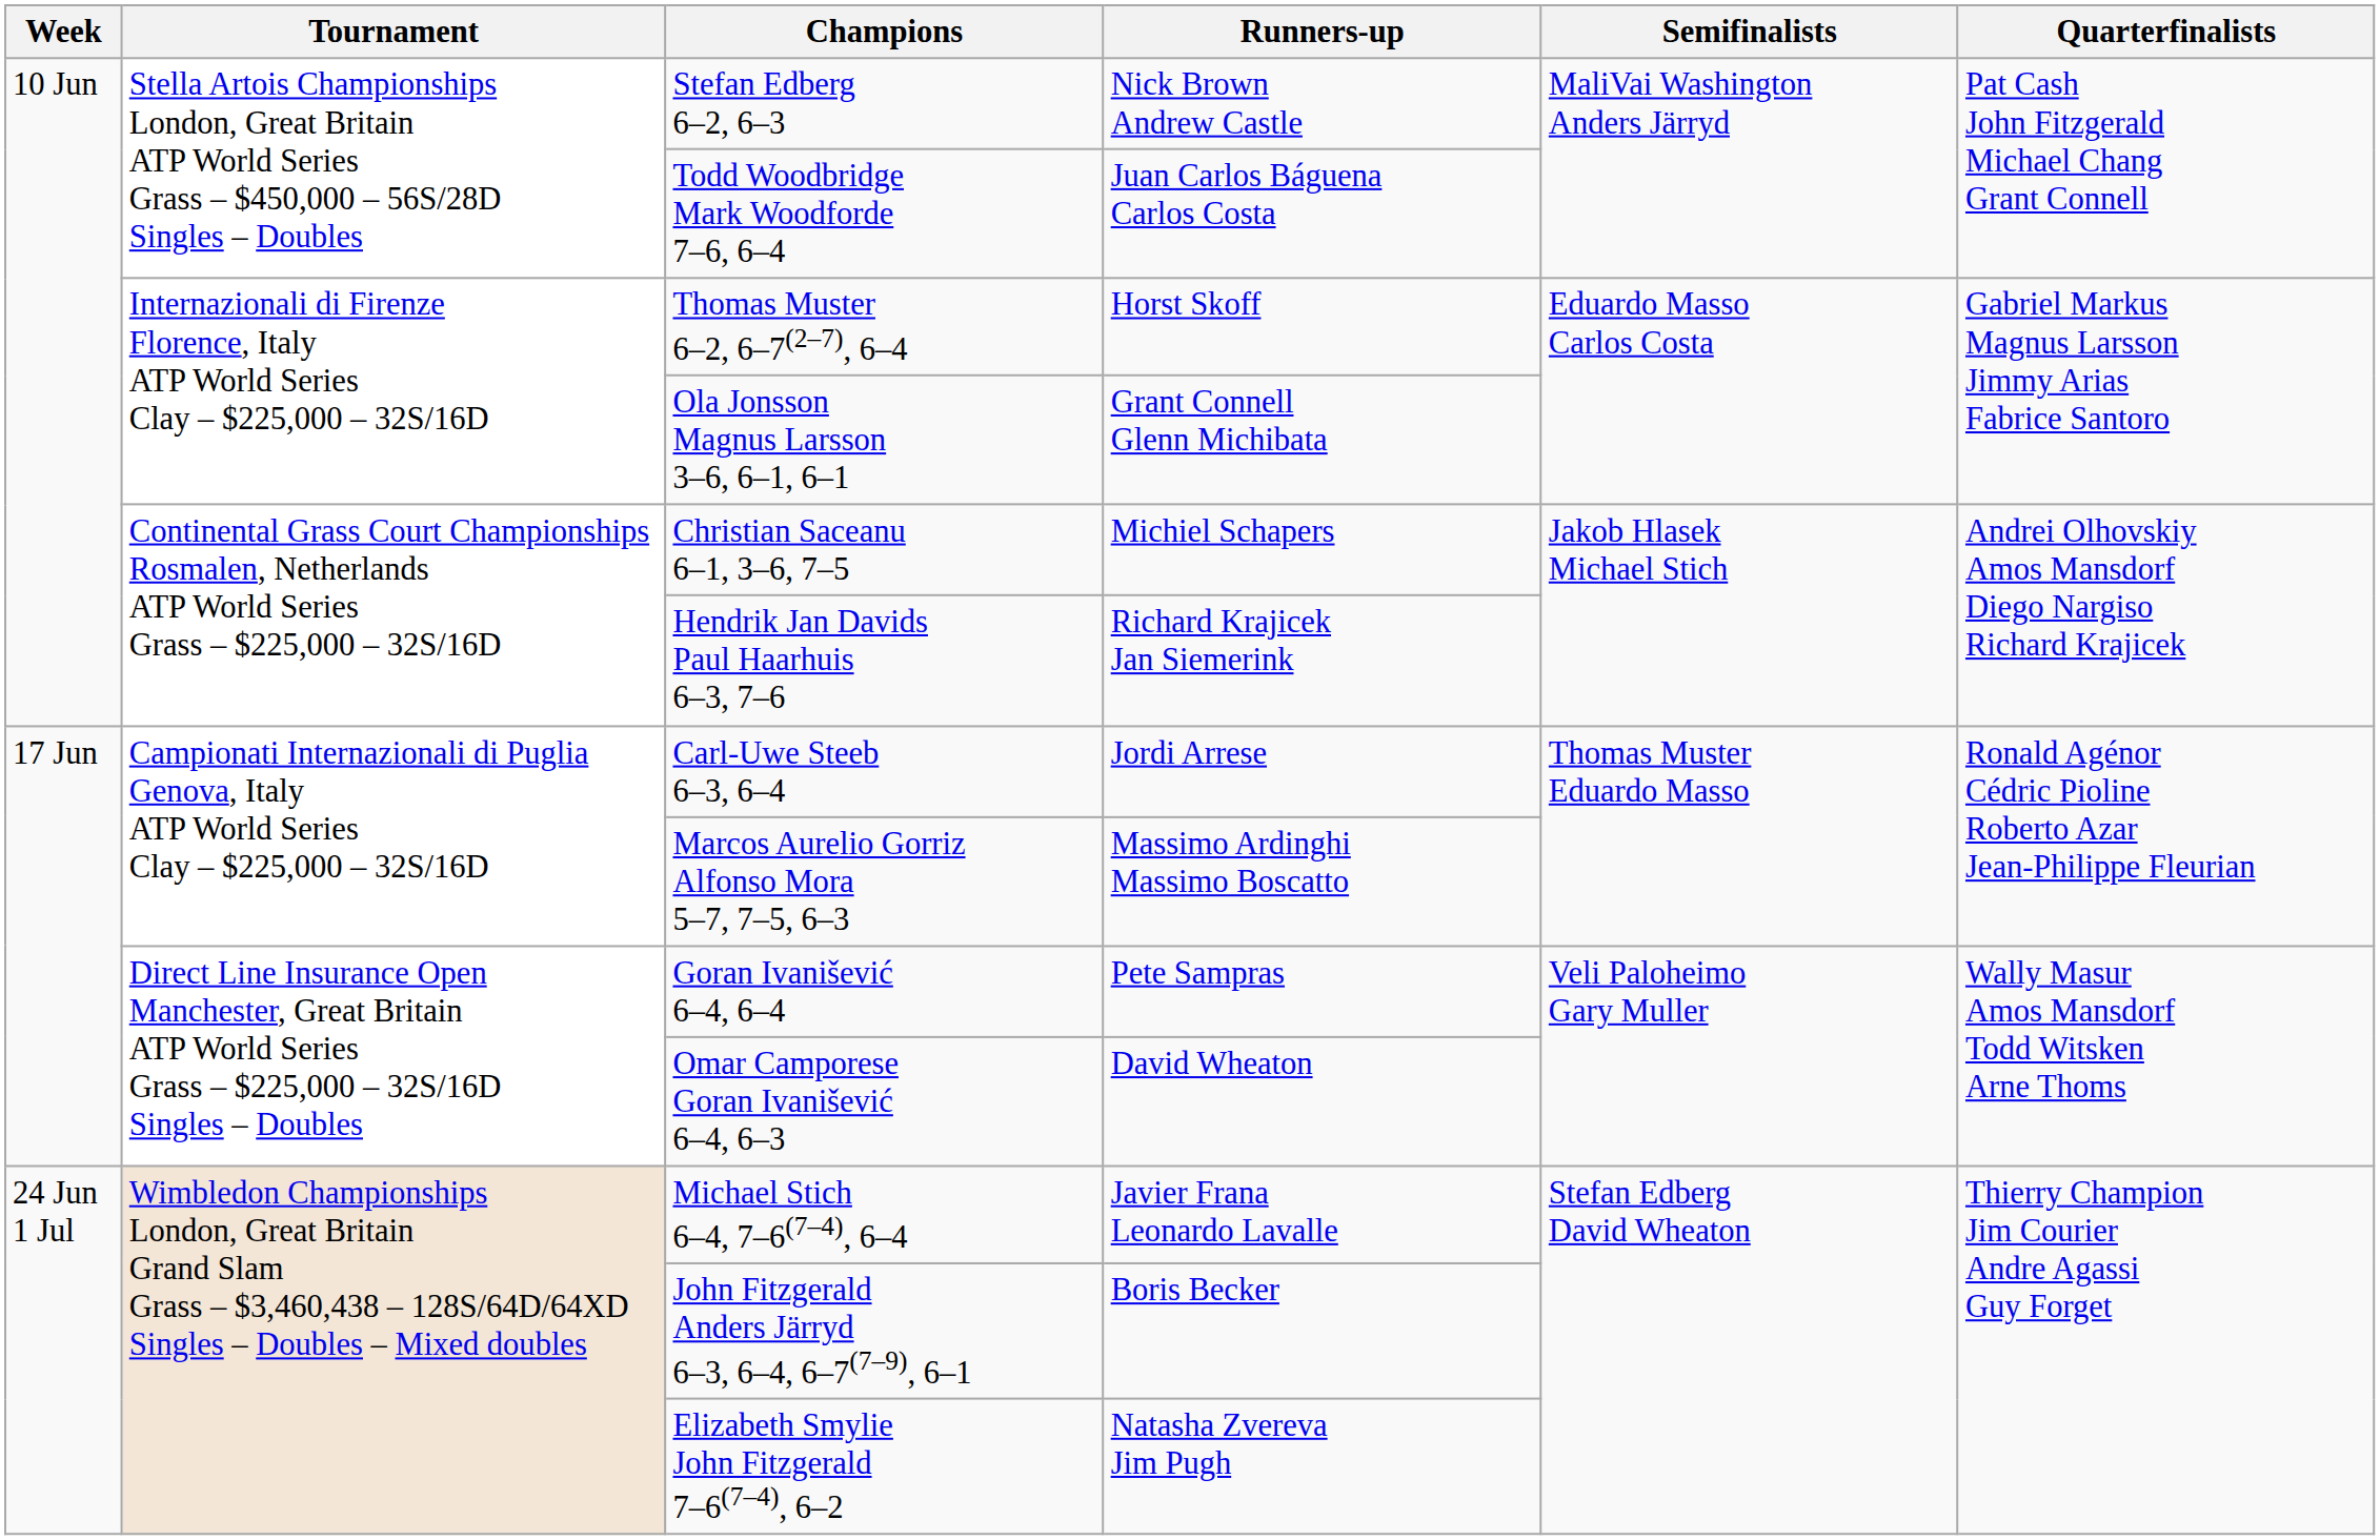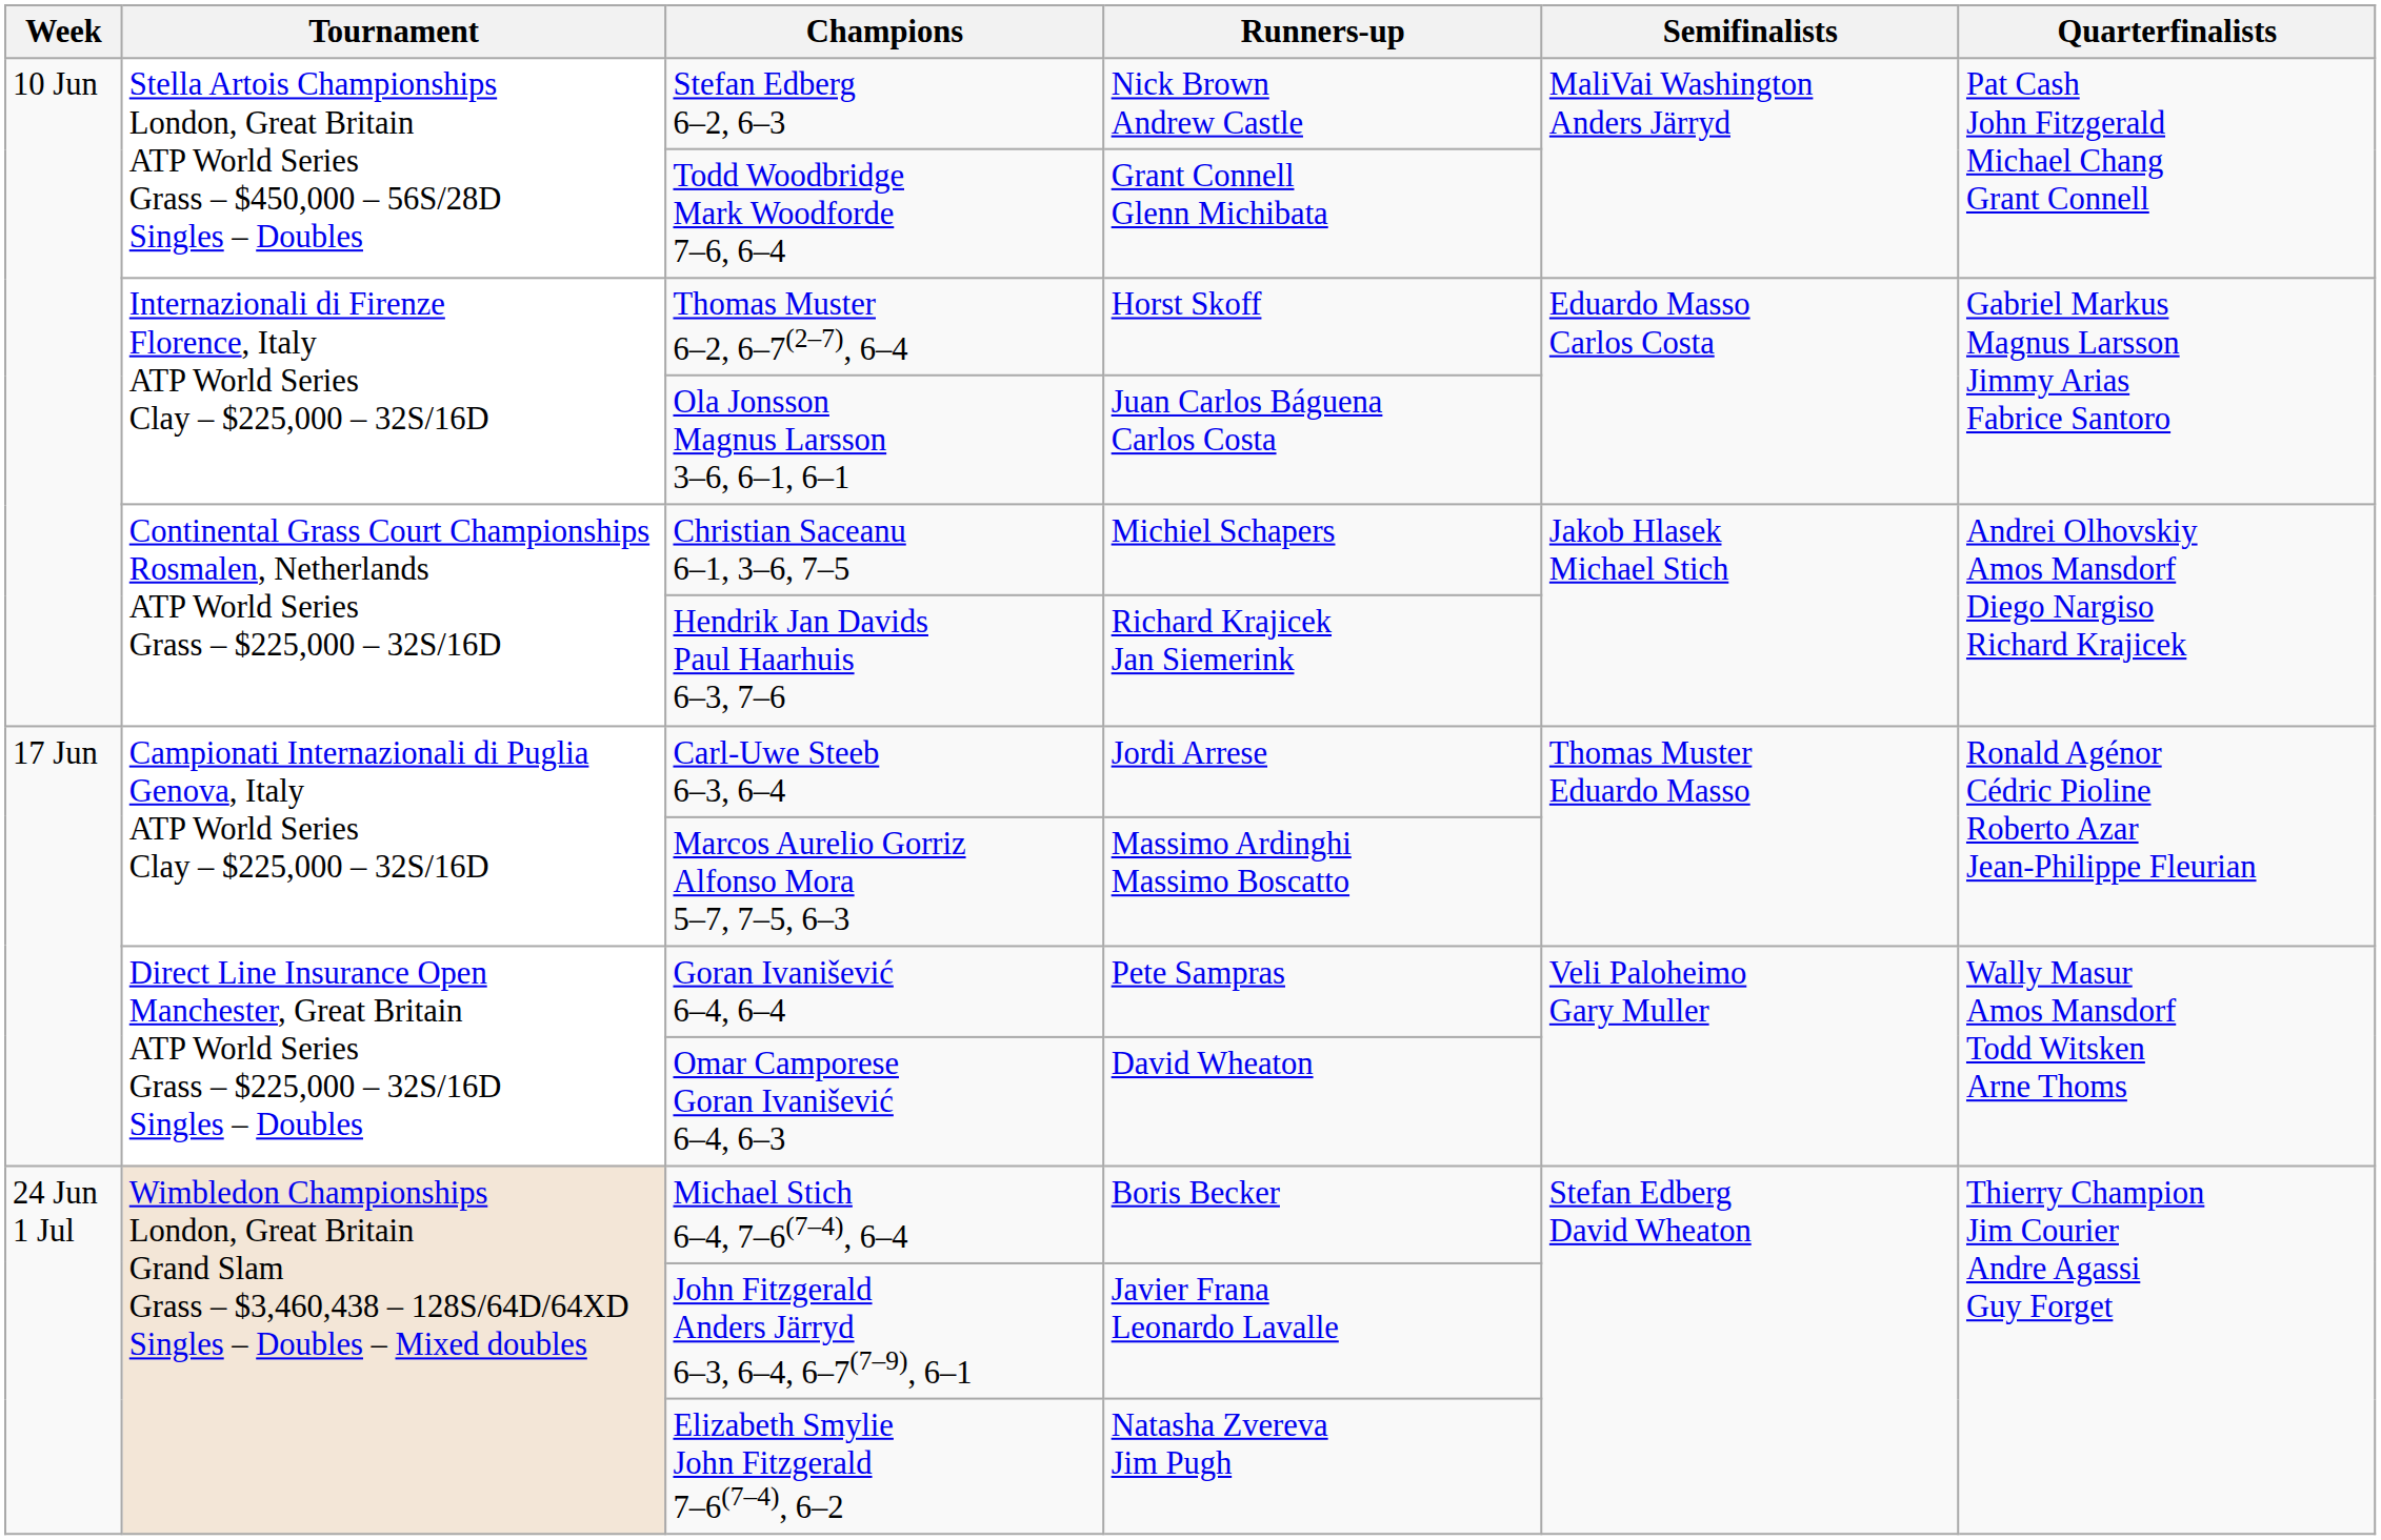Todd Woodbridge Mark Woodforde 7–6, 6–4 | Runners-up: Juan Carlos Báguena Carlos Costa -> Grant Connell Glenn Michibata
Ola Jonsson Magnus Larsson 3–6, 6–1, 6–1 | Runners-up: Grant Connell Glenn Michibata -> Juan Carlos Báguena Carlos Costa
Michael Stich 6–4, 7–6(7–4), 6–4 | Runners-up: Javier Frana Leonardo Lavalle -> Boris Becker
John Fitzgerald Anders Järryd 6–3, 6–4, 6–7(7–9), 6–1 | Runners-up: Boris Becker -> Javier Frana Leonardo Lavalle
